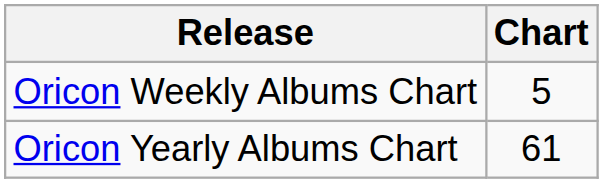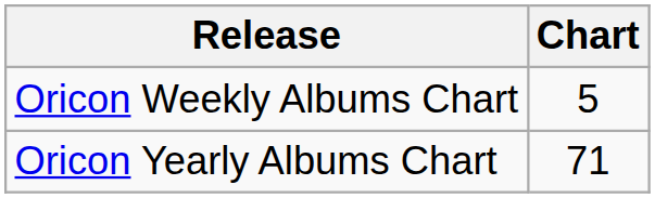Oricon Yearly Albums Chart | Chart: 61 -> 71
